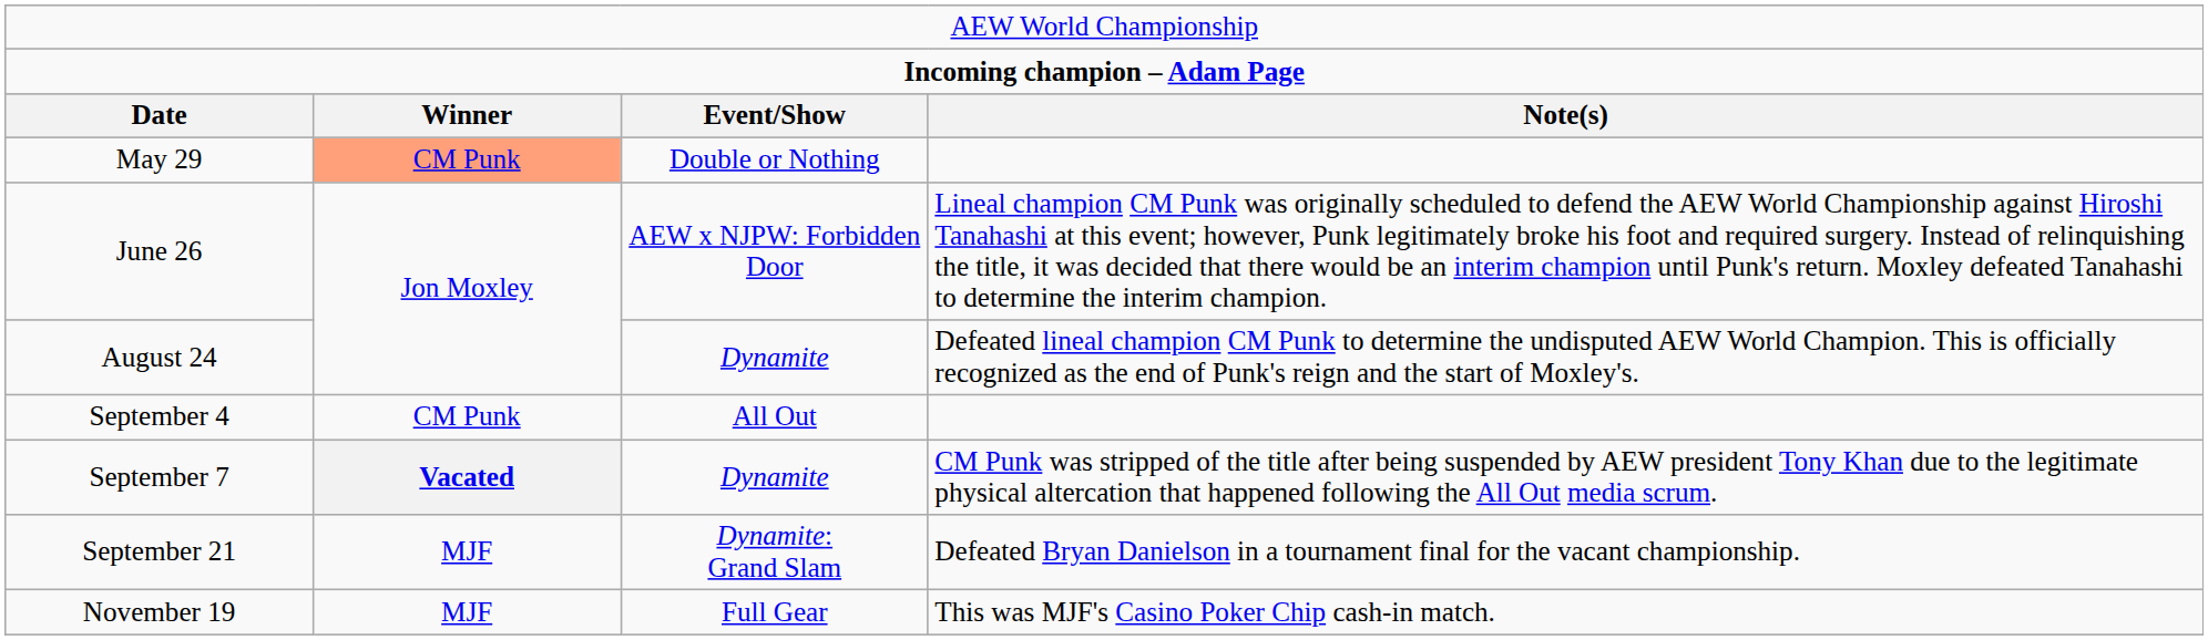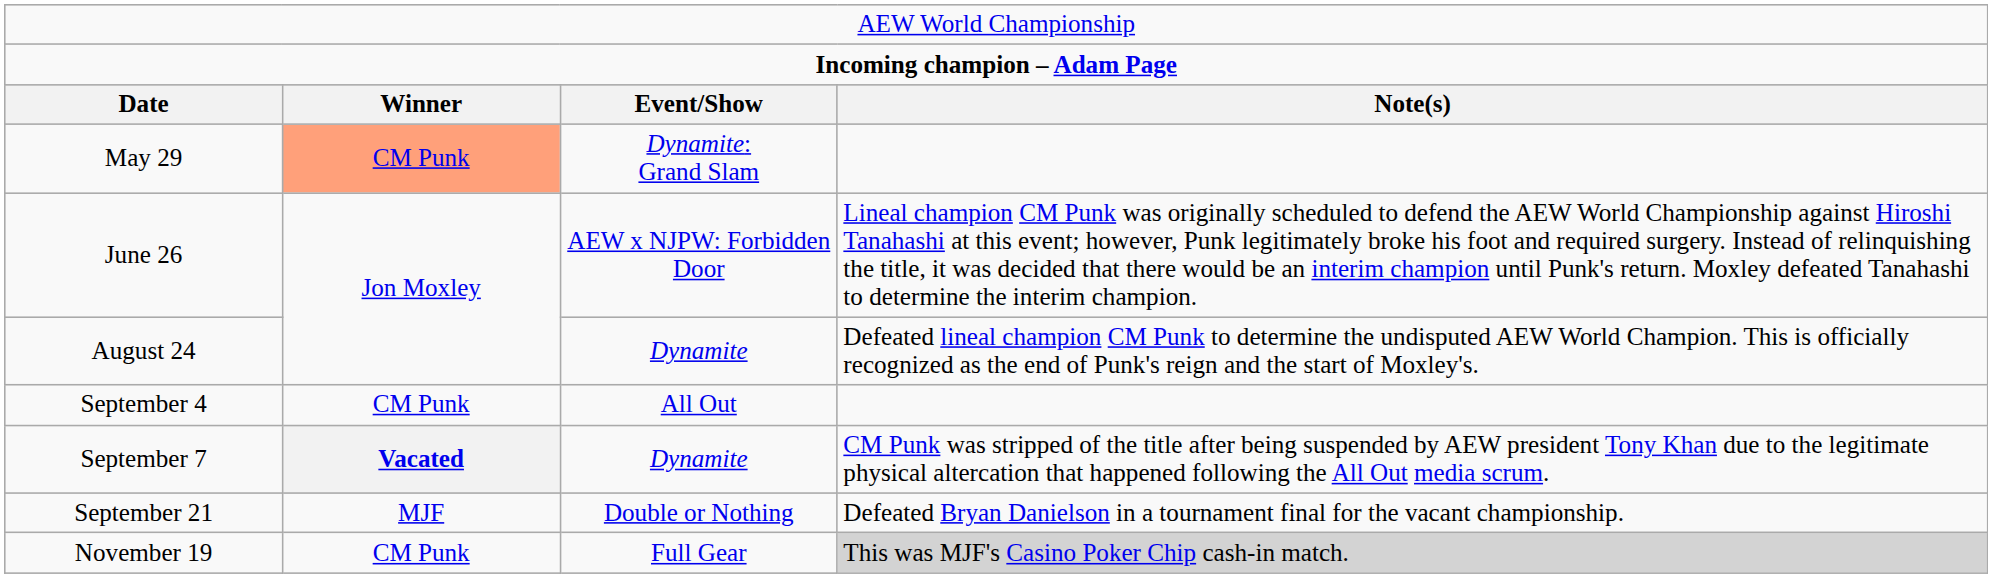May 29 | column 3: Double or Nothing -> Dynamite: Grand Slam
September 21 | column 3: Dynamite: Grand Slam -> Double or Nothing
November 19 | column 2: MJF -> CM Punk
November 19 | column 4: no background -> lightgrey background
